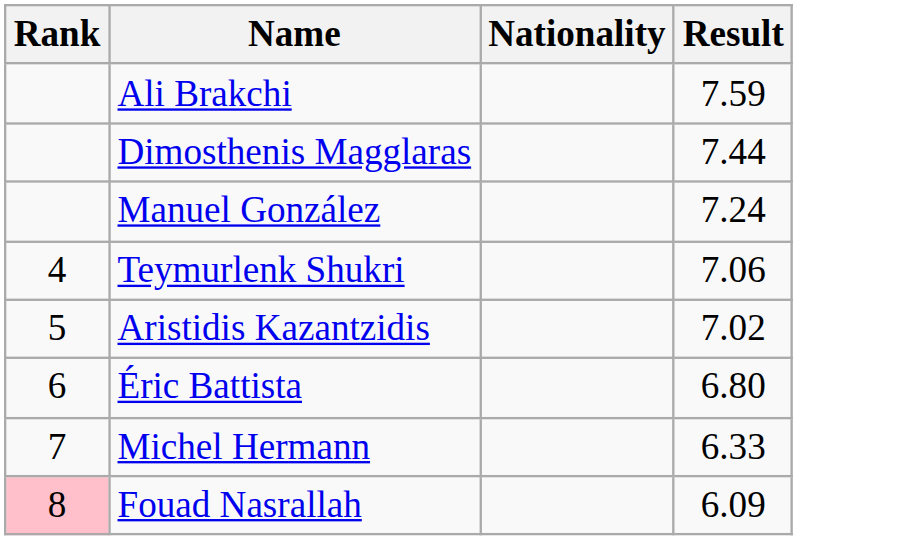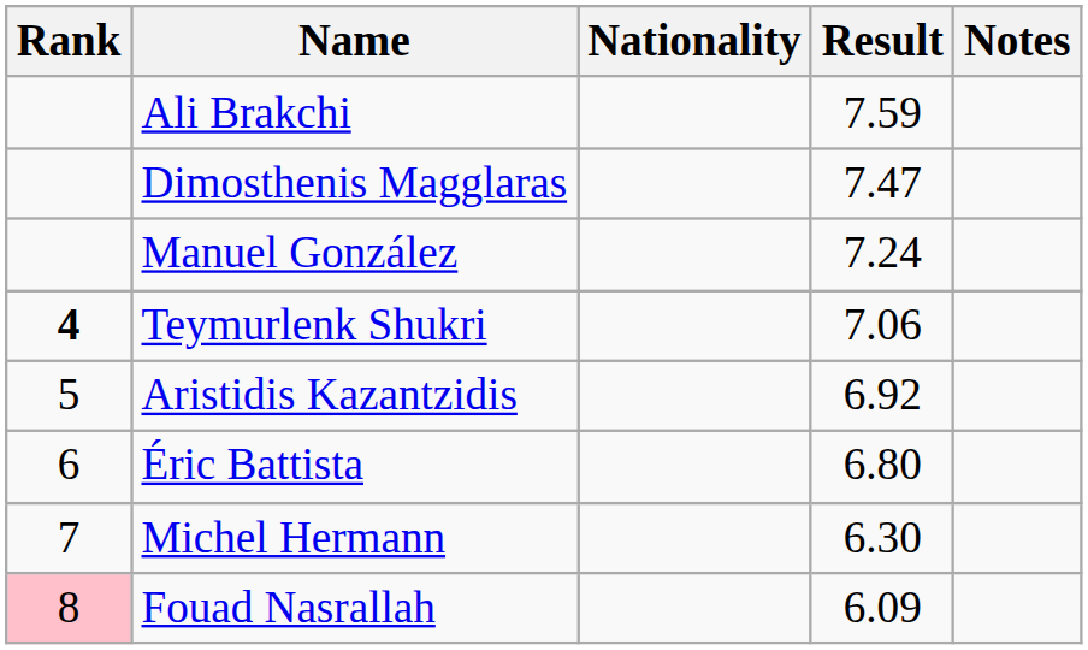+ column: Notes
Dimosthenis Magglaras | Result: 7.44 -> 7.47
Teymurlenk Shukri | Rank: normal -> bold
Aristidis Kazantzidis | Result: 7.02 -> 6.92
Michel Hermann | Result: 6.33 -> 6.30
